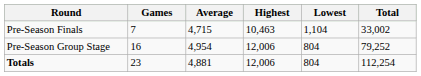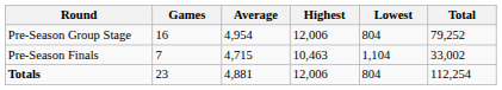rows swapped: Pre-Season Group Stage <-> Pre-Season Finals
